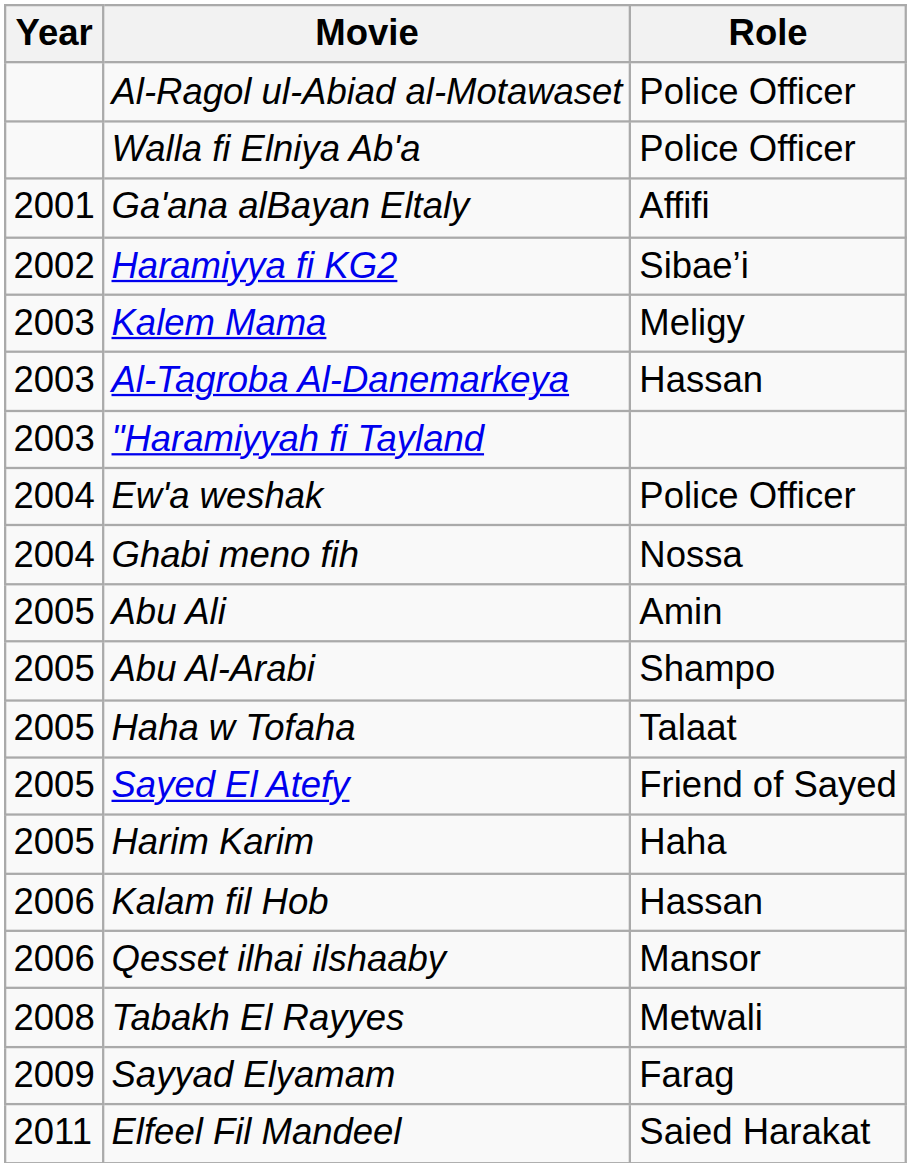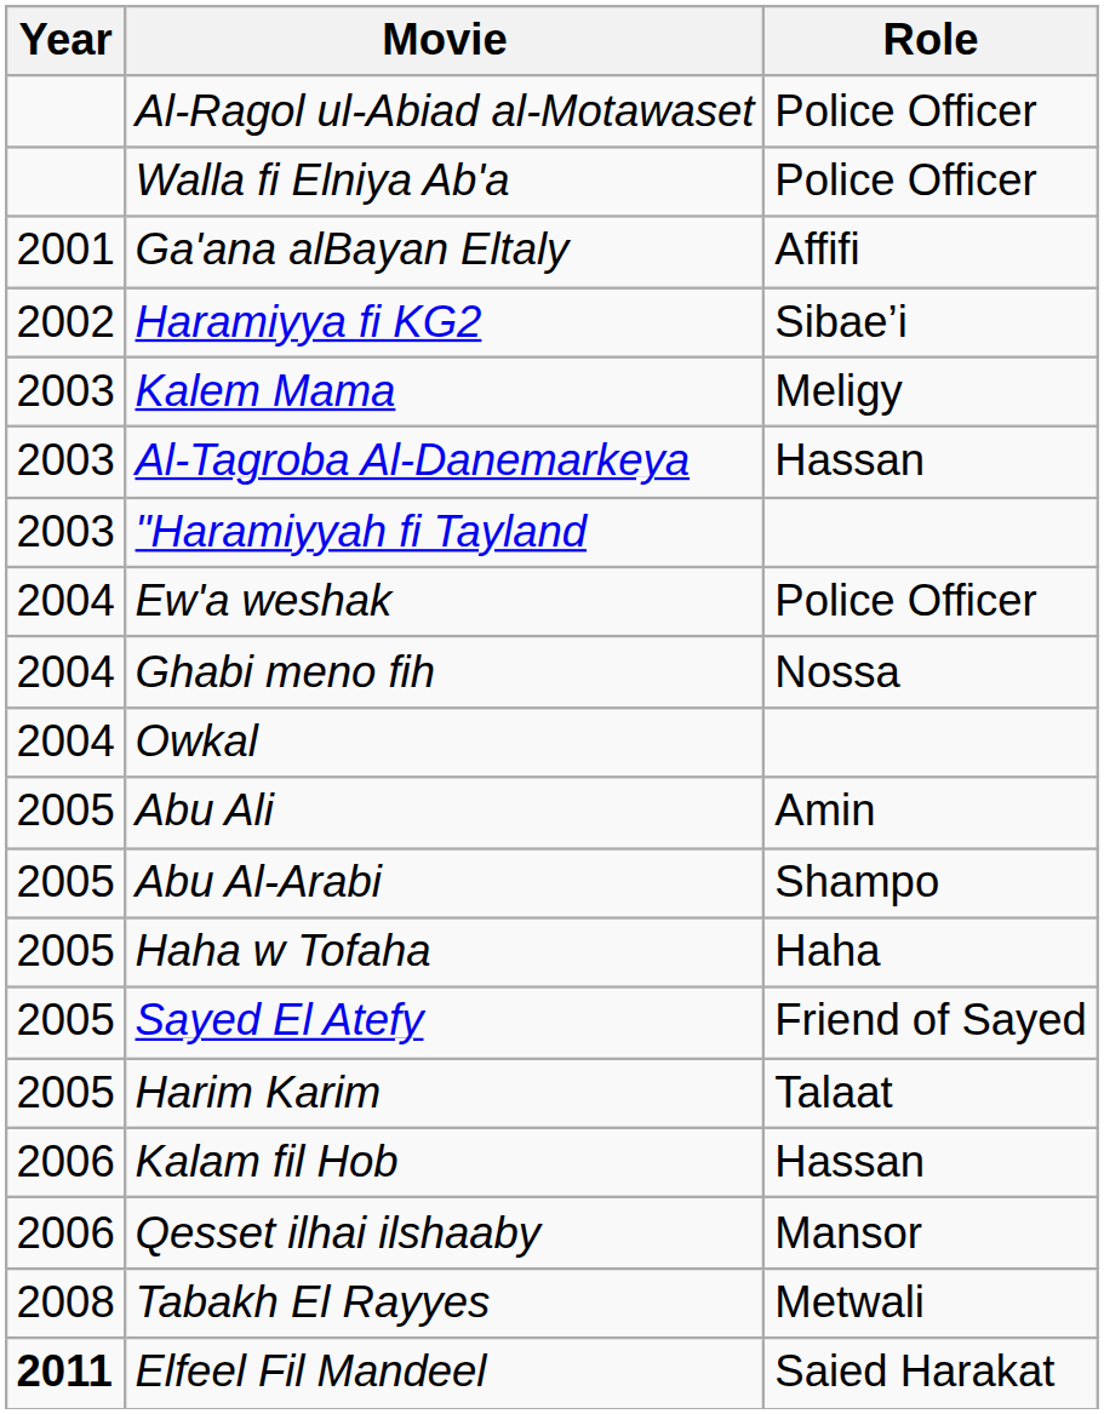+ row: 2004 | Owkal
Haha w Tofaha | Role: Talaat -> Haha
Harim Karim | Role: Haha -> Talaat
- row: 2009 | Sayyad Elyamam | Farag
Elfeel Fil Mandeel | Year: normal -> bold
